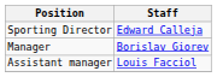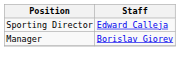- row: Assistant manager | Louis Facciol
